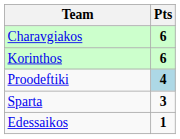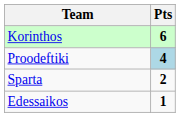- row: Charavgiakos | 6
Sparta | Pts: 3 -> 2
